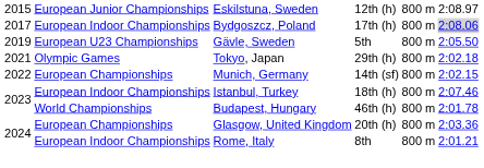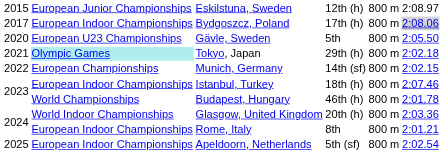Gävle, Sweden | column 1: 2019 -> 2020
Tokyo, Japan | column 2: no background -> paleturquoise background
Glasgow, United Kingdom | column 2: European Championships -> World Indoor Championships
+ row: 2025 | European Indoor Championships | Apeldoorn, Netherlands | 5th (sf) | 800 m | 2:02.54
